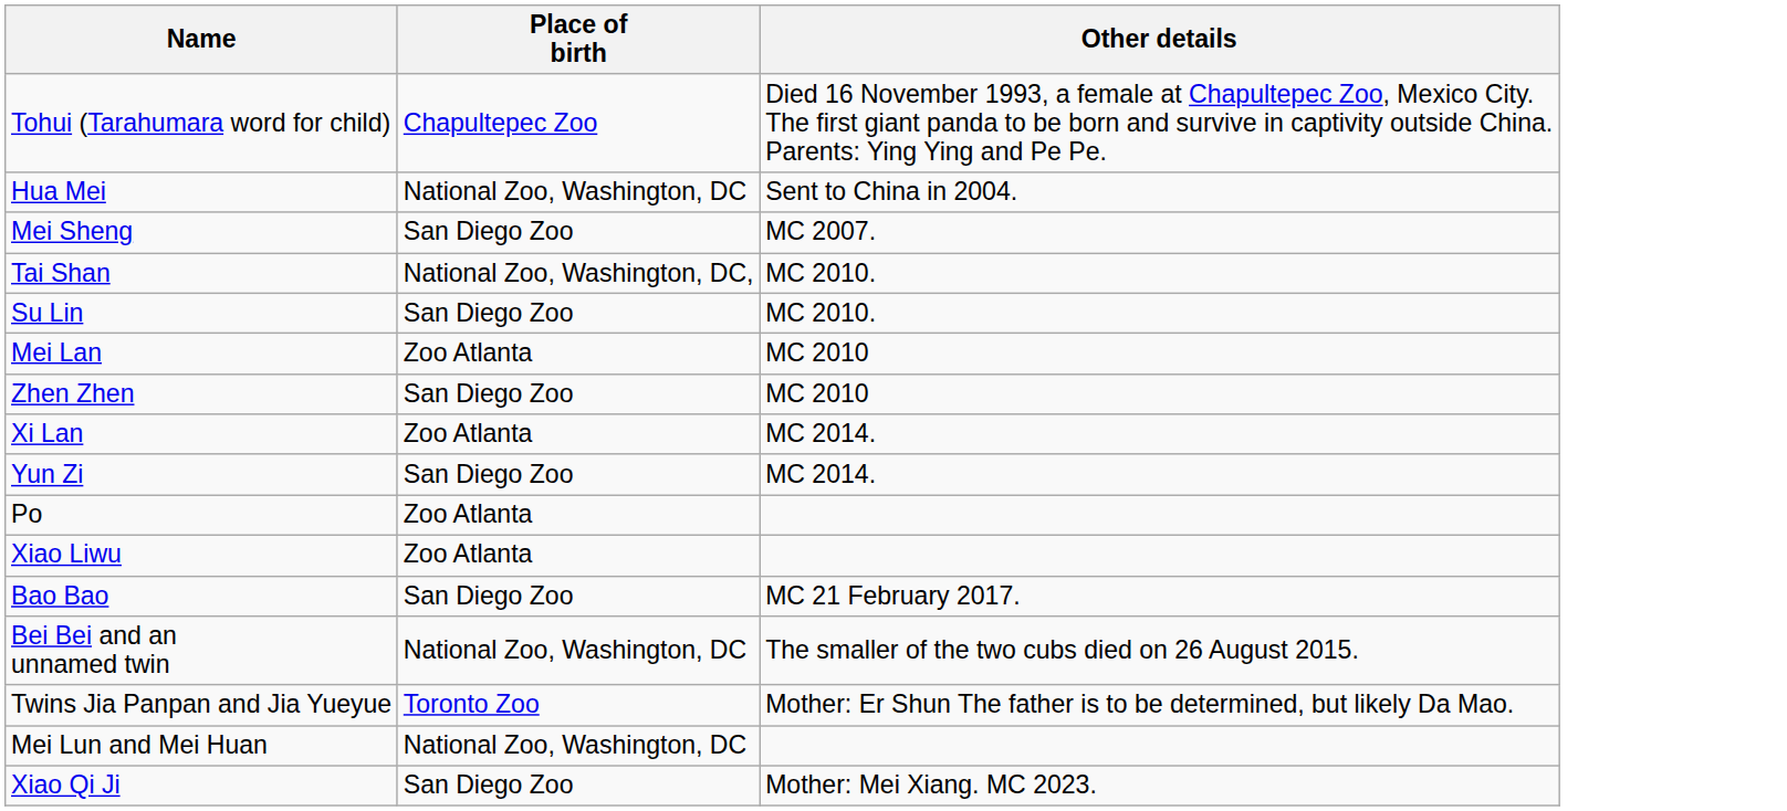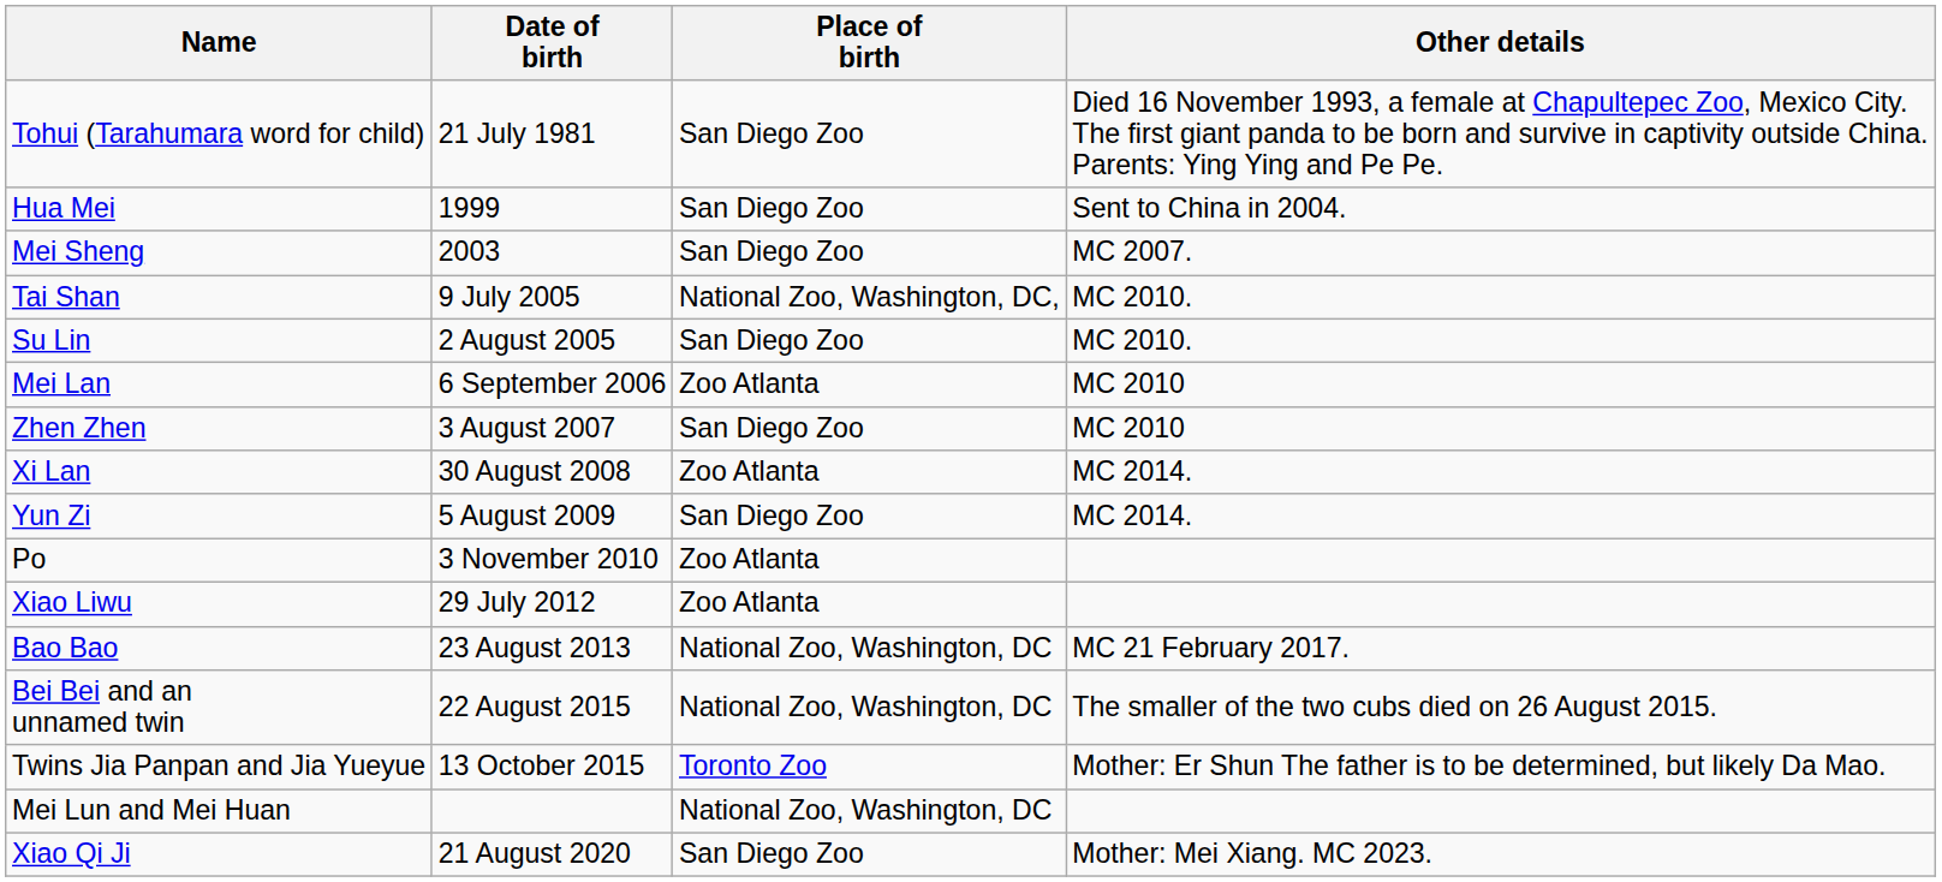+ column: Date of birth | 21 July 1981 | 1999 | 2003 | 9 July 2005 | 2 August 2005 | 6 September 2006 | 3 August 2007 | 30 August 2008 | 5 August 2009 | 3 November 2010 | 29 July 2012 | 23 August 2013 | 22 August 2015 | 13 October 2015 | 21 August 2020
Tohui (Tarahumara word for child) | Place of birth: Chapultepec Zoo -> San Diego Zoo
Hua Mei | Place of birth: National Zoo, Washington, DC -> San Diego Zoo
Bao Bao | Place of birth: San Diego Zoo -> National Zoo, Washington, DC
